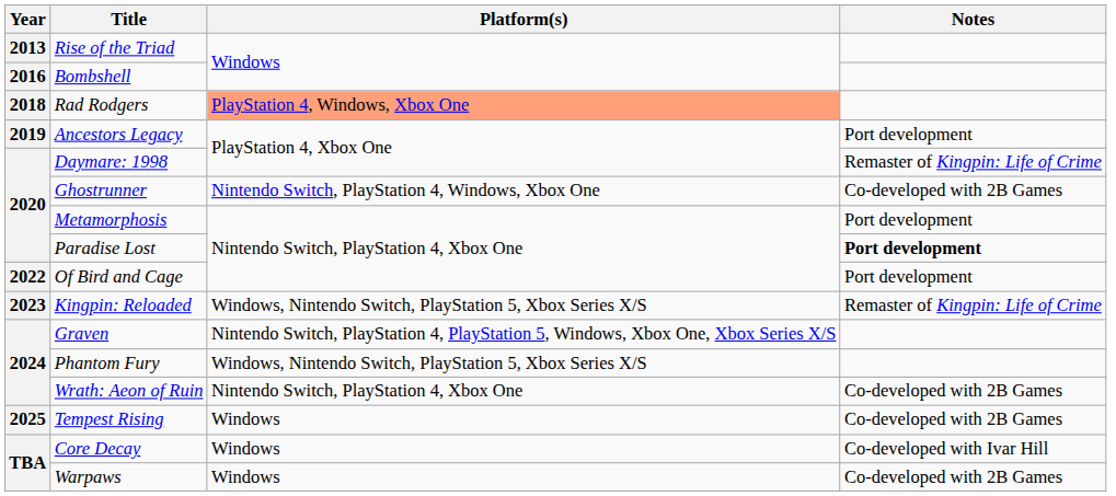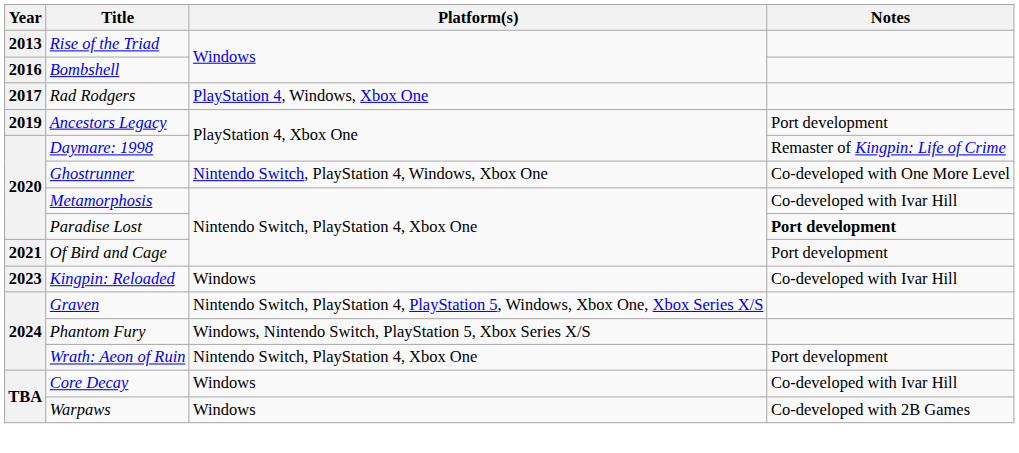Rad Rodgers | Year: 2018 -> 2017
Rad Rodgers | Platform(s): lightsalmon background -> no background
Ghostrunner | Notes: Co-developed with 2B Games -> Co-developed with One More Level
Metamorphosis | Notes: Port development -> Co-developed with Ivar Hill
Of Bird and Cage | Year: 2022 -> 2021
Kingpin: Reloaded | Platform(s): Windows, Nintendo Switch, PlayStation 5, Xbox Series X/S -> Windows
Kingpin: Reloaded | Notes: Remaster of Kingpin: Life of Crime -> Co-developed with Ivar Hill
Wrath: Aeon of Ruin | Notes: Co-developed with 2B Games -> Port development
- row: 2025 | Tempest Rising | Windows | Co-developed with 2B Games
